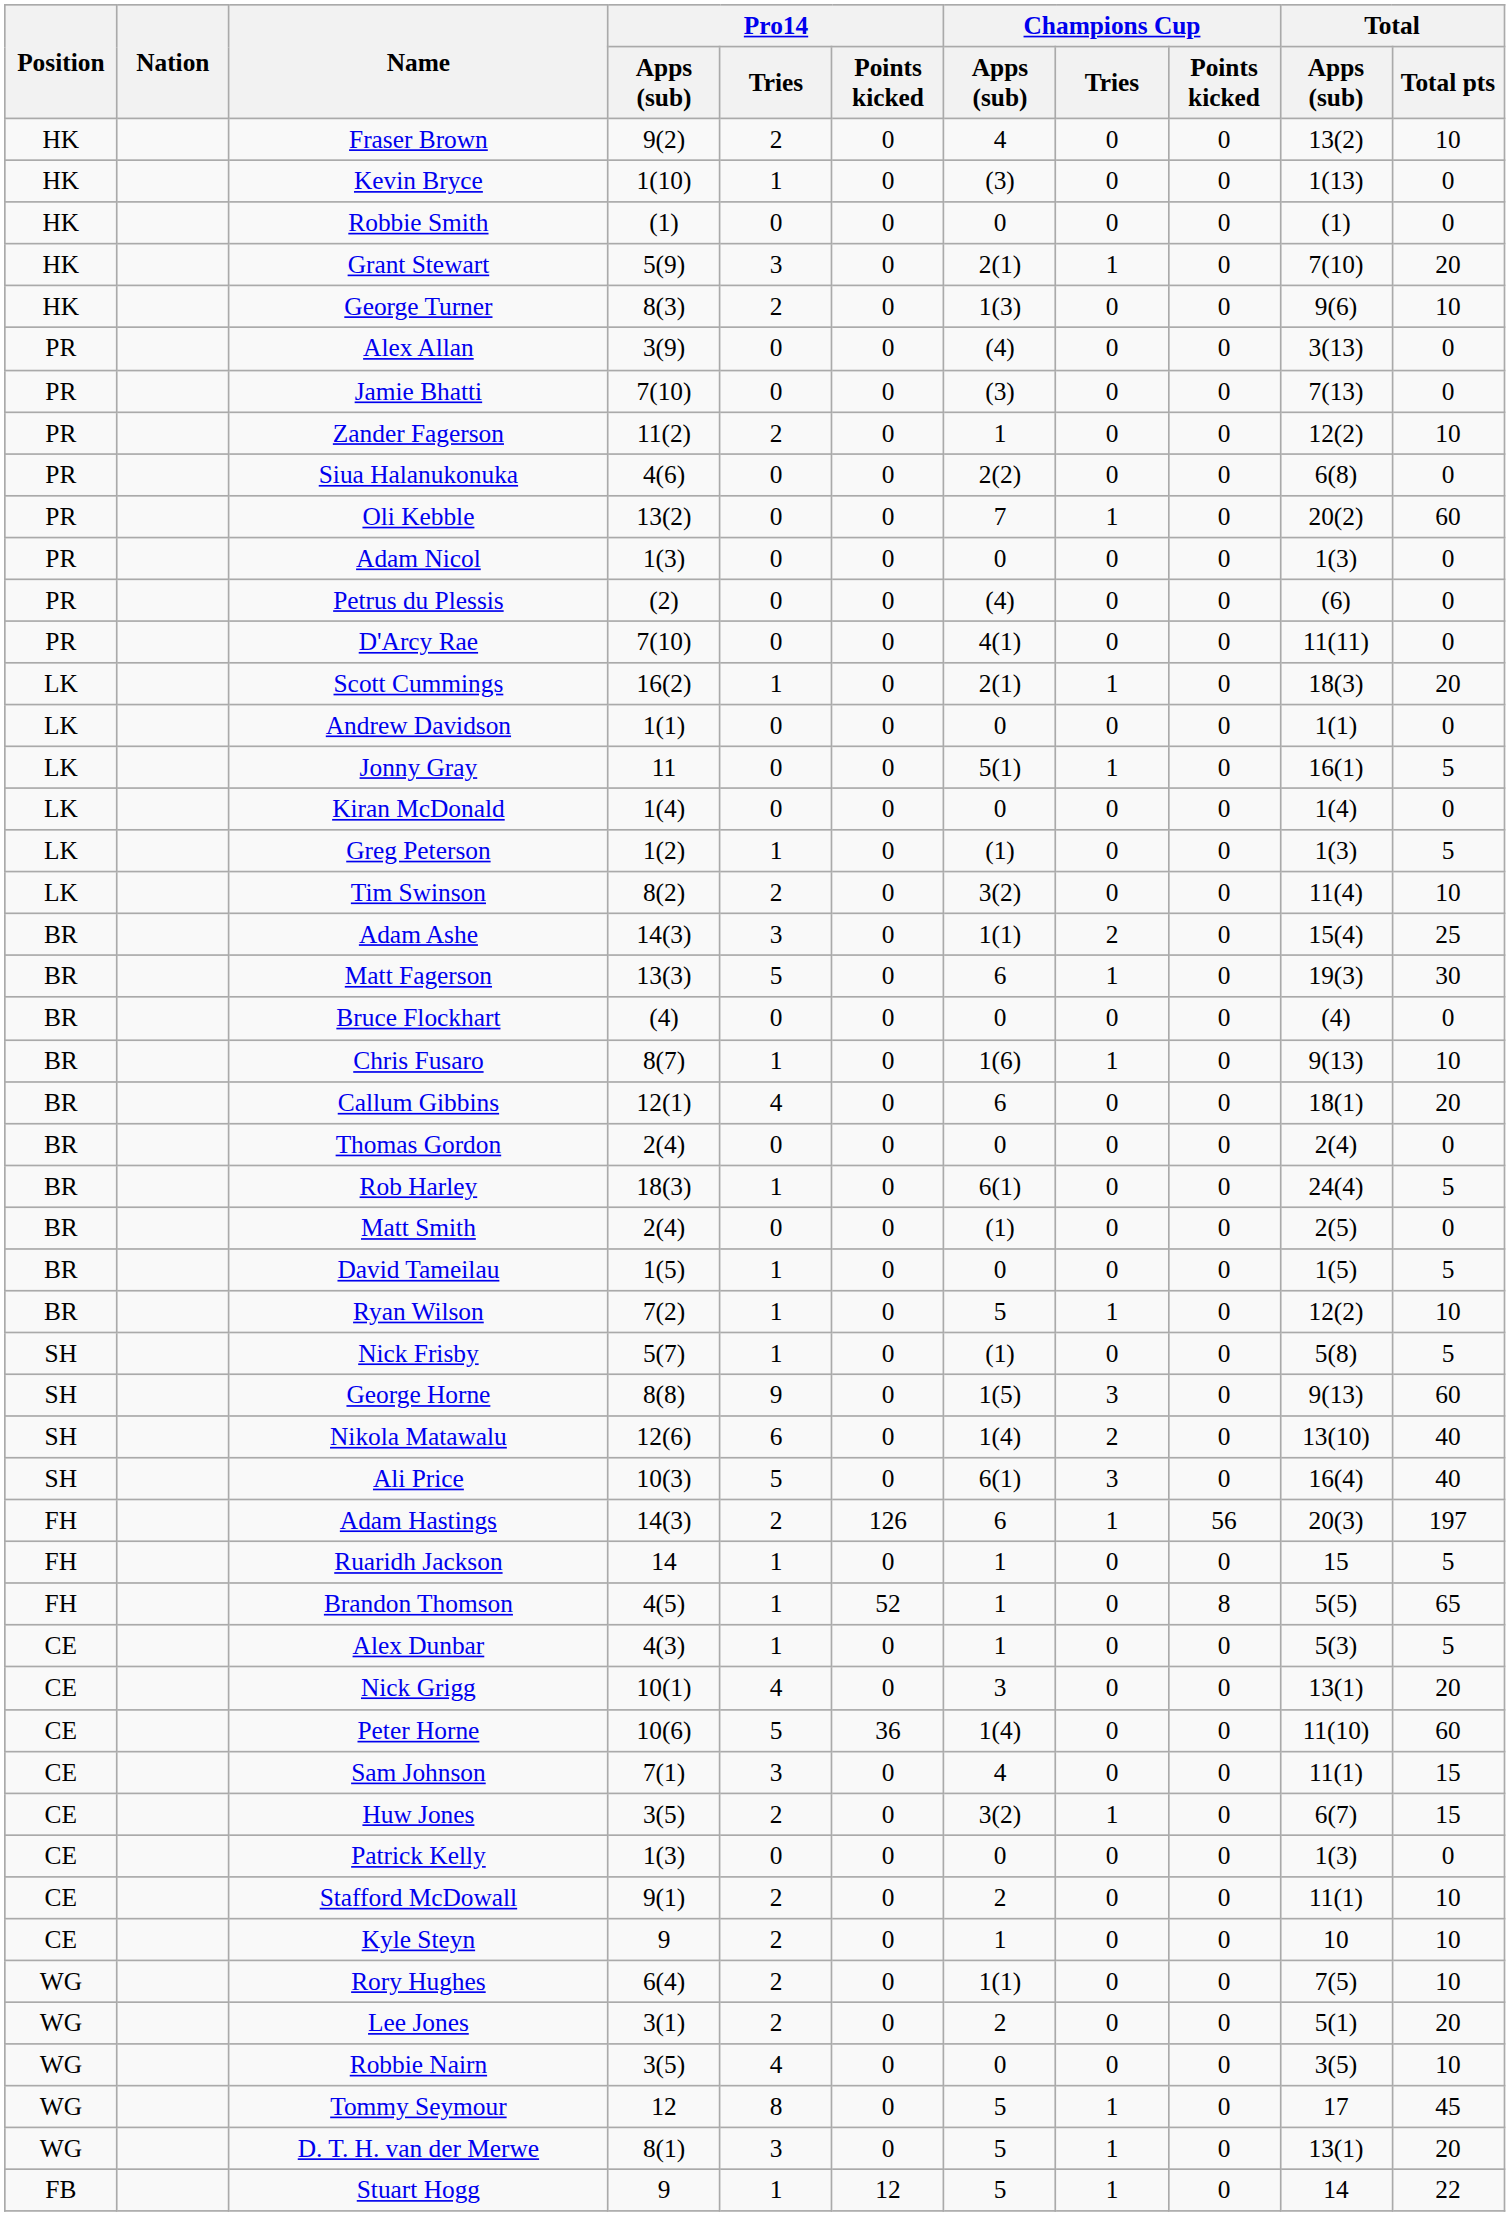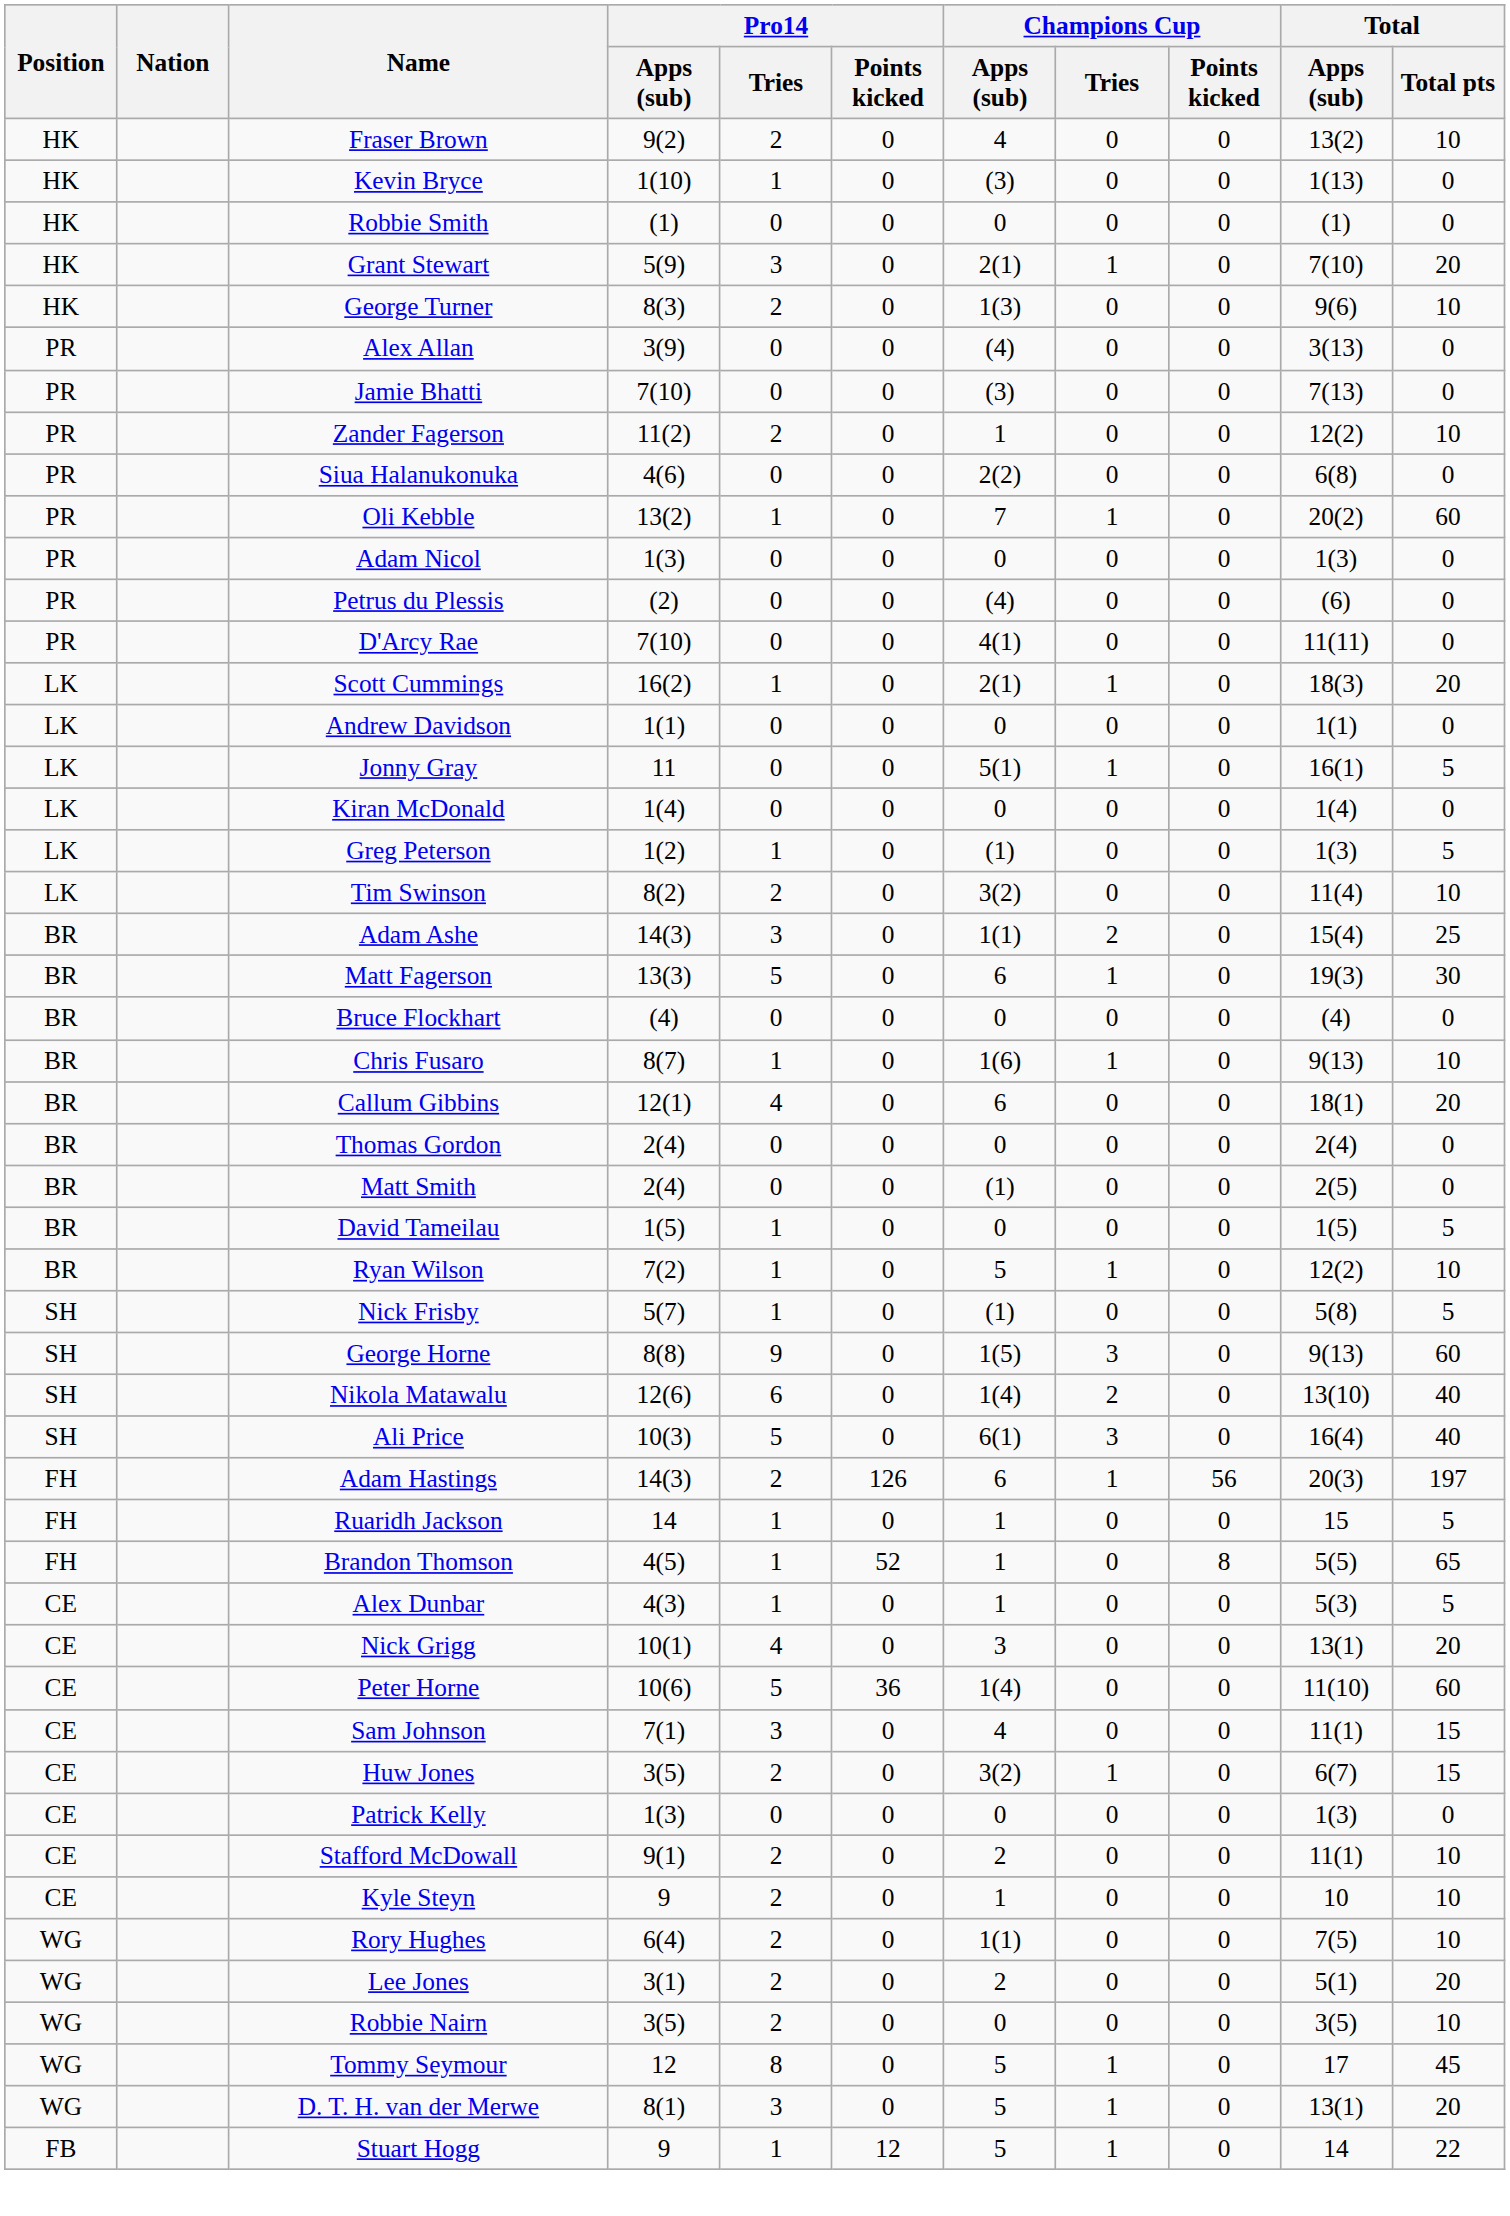Oli Kebble | Pro14 / Tries: 0 -> 1
- row: BR | Rob Harley | 18(3) | 1 | 0 | 6(1) | 0 | 0 | 24(4) | 5
Robbie Nairn | Pro14 / Tries: 4 -> 2
